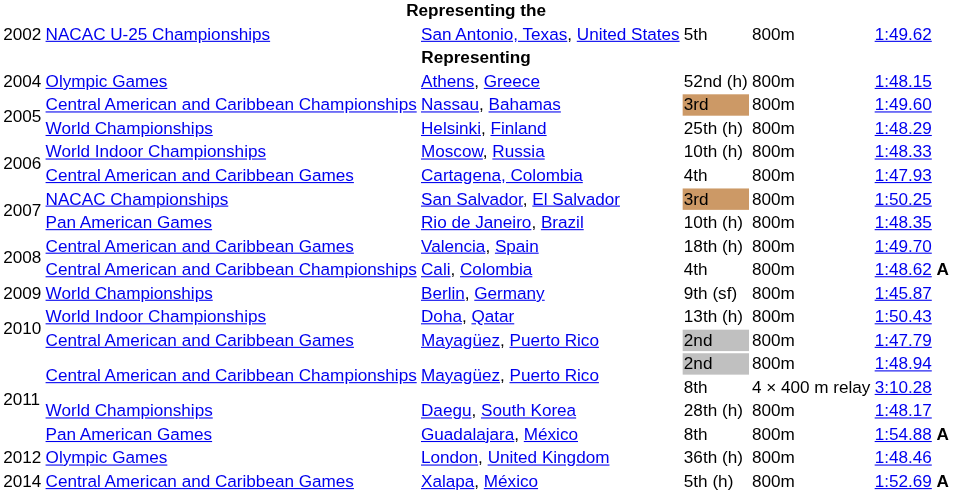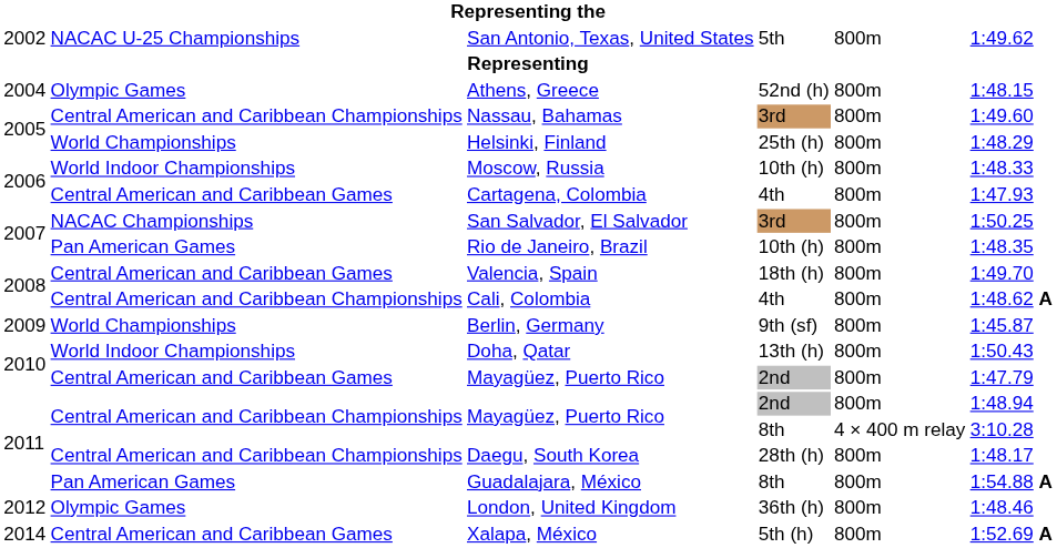Daegu, South Korea | column 2: World Championships -> Central American and Caribbean Championships
